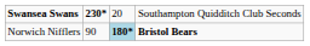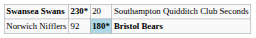Norwich Nifflers | column 2: 90 -> 92
